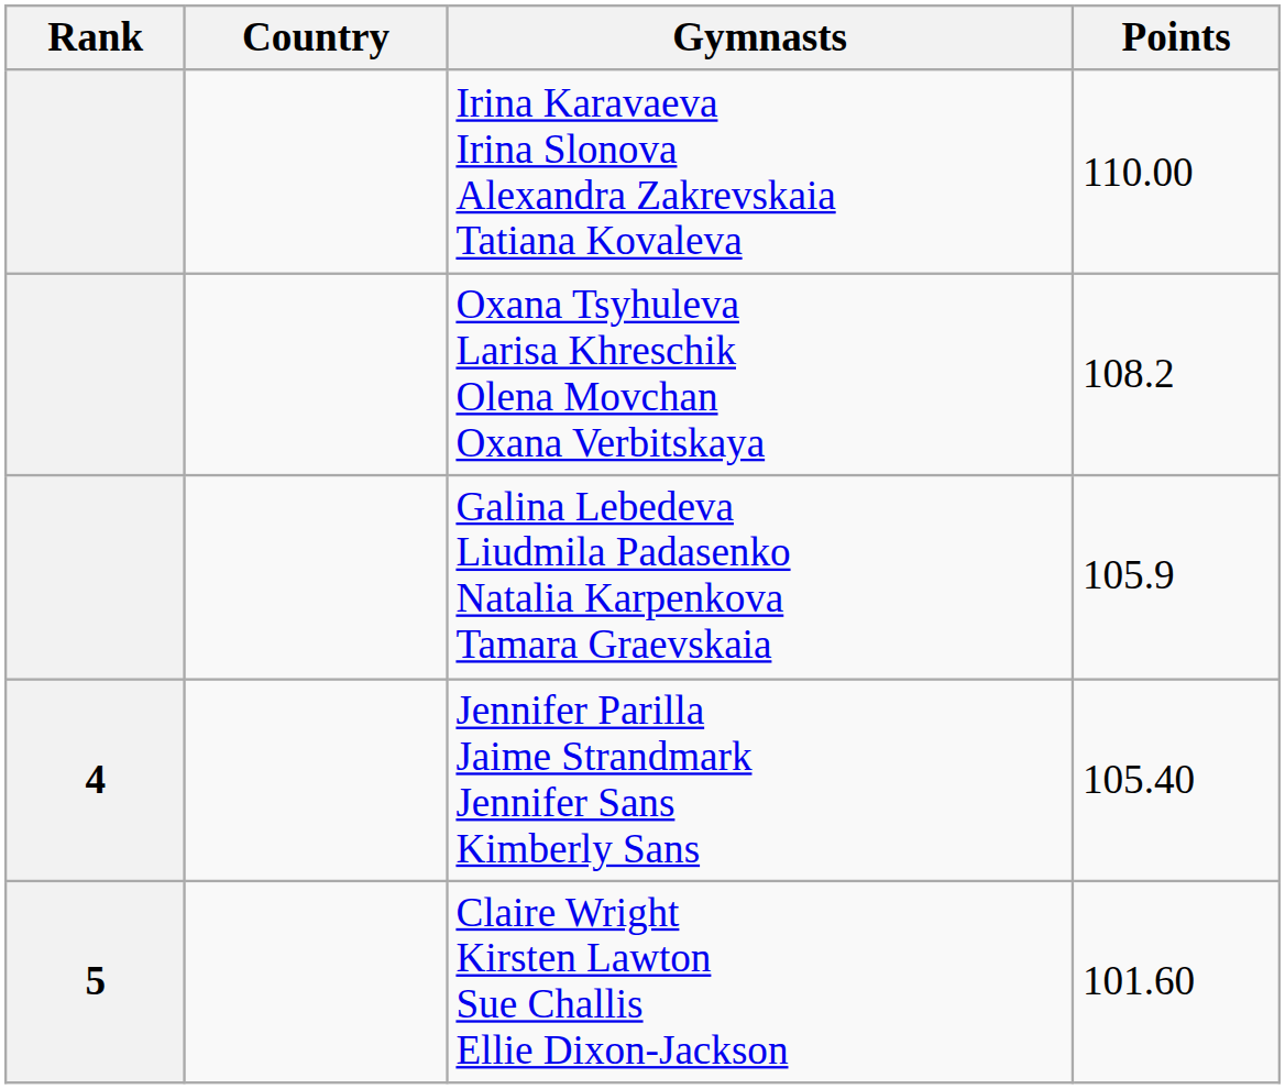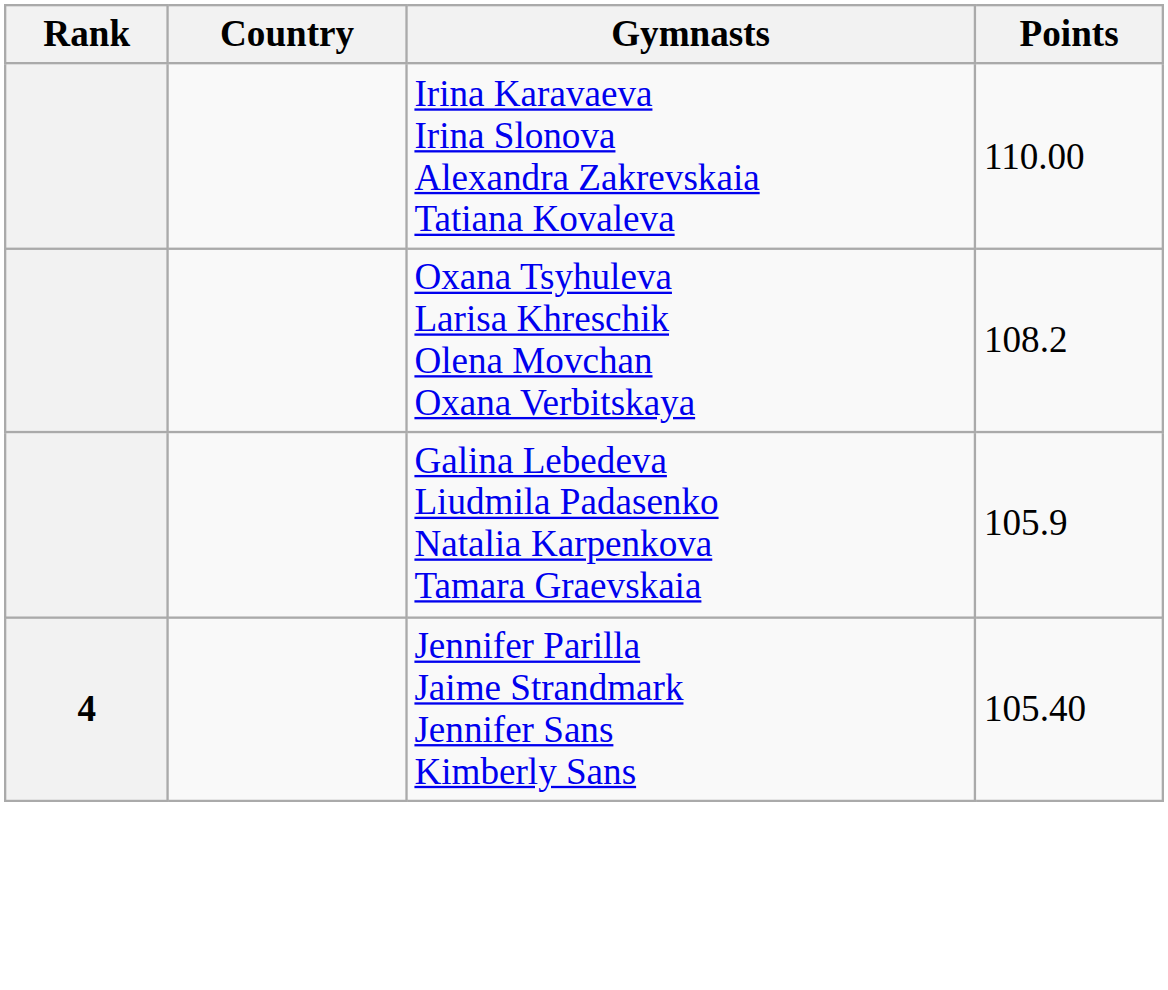- row: 5 | Claire Wright Kirsten Lawton Sue Challis Ellie Dixon-Jackson | 101.60
